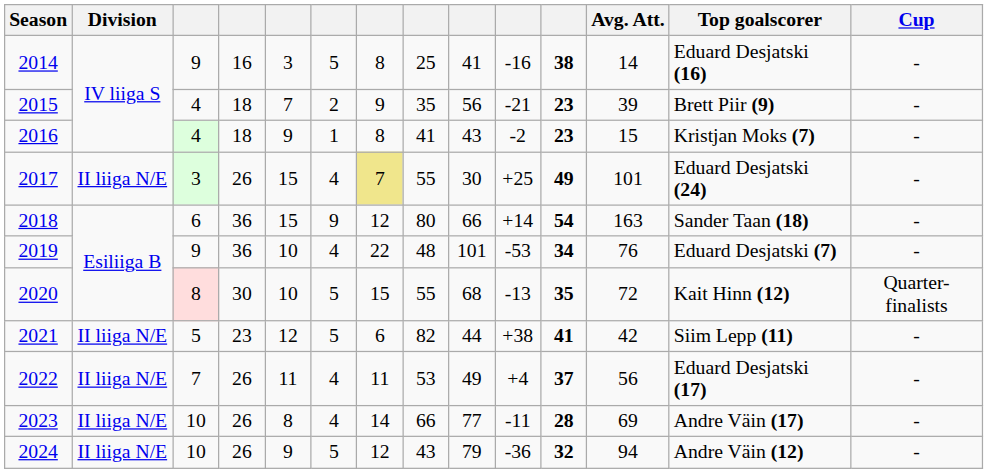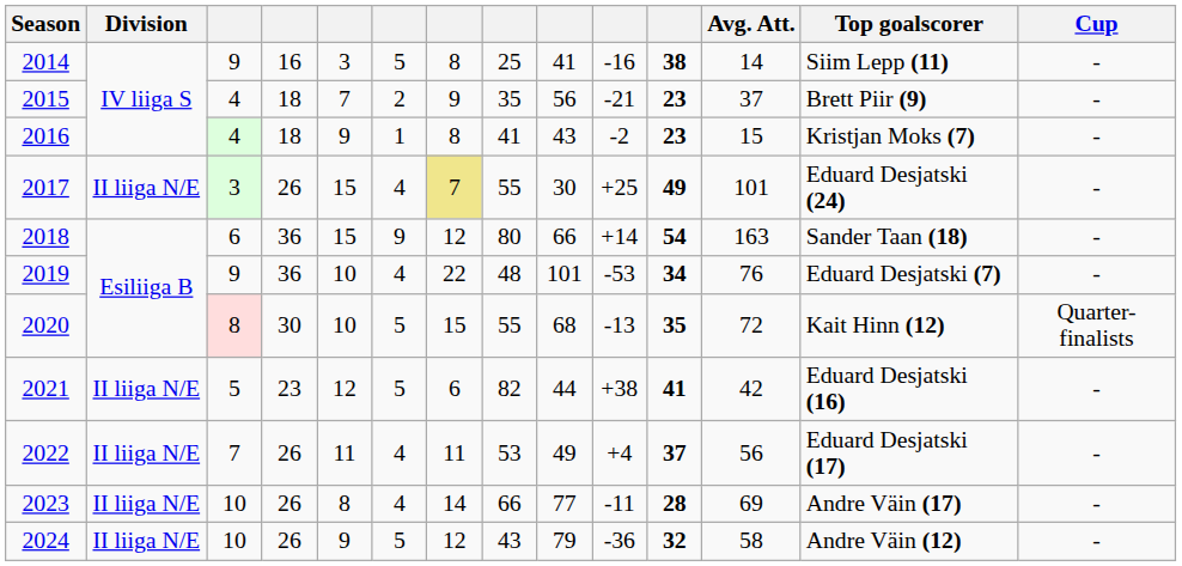2014 | Top goalscorer: Eduard Desjatski (16) -> Siim Lepp (11)
2015 | Avg. Att.: 39 -> 37
2021 | Top goalscorer: Siim Lepp (11) -> Eduard Desjatski (16)
2024 | Avg. Att.: 94 -> 58
